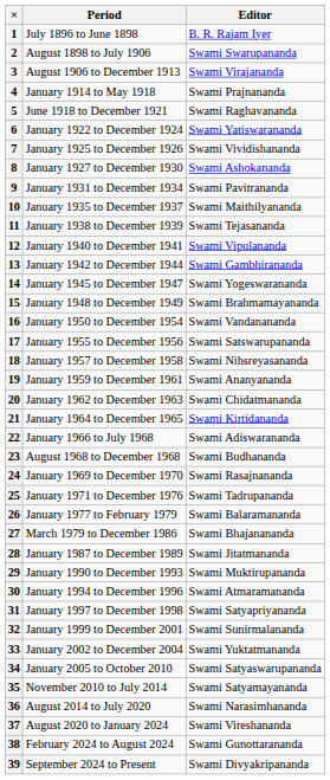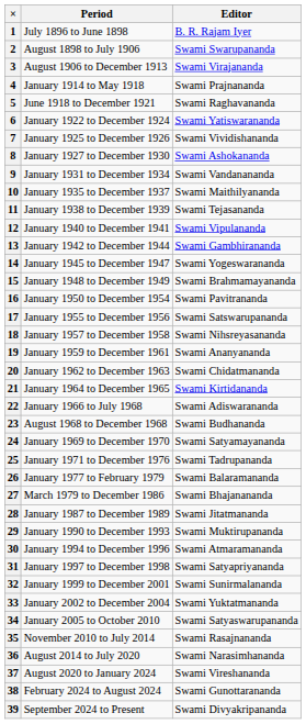9 | Editor: Swami Pavitrananda -> Swami Vandanananda
16 | Editor: Swami Vandanananda -> Swami Pavitrananda
24 | Editor: Swami Rasajnananda -> Swami Satyamayananda
35 | Editor: Swami Satyamayananda -> Swami Rasajnananda
